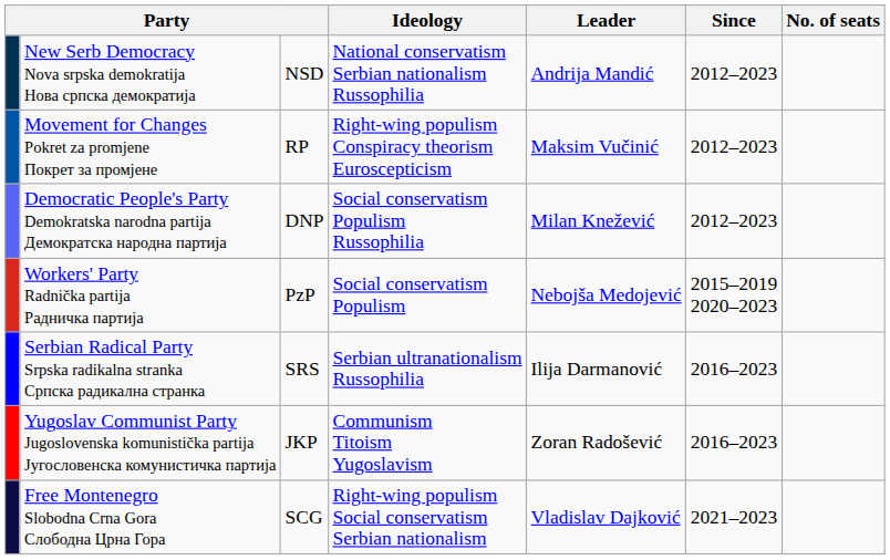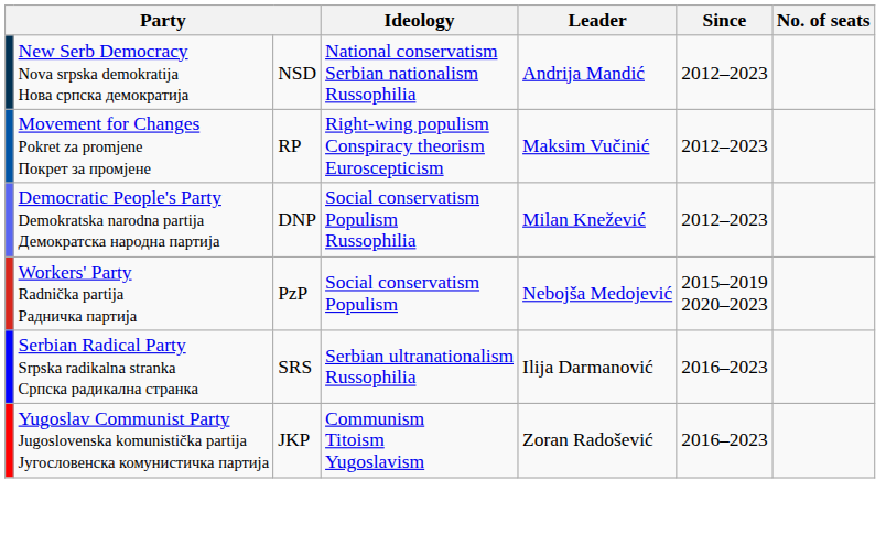- row: Free Montenegro Slobodna Crna Gora Слободна Црнa Горa | SCG | Right-wing populism Social conservatism Serbian nationalism | Vladislav Dajković | 2021–2023
